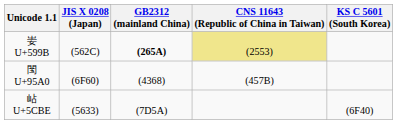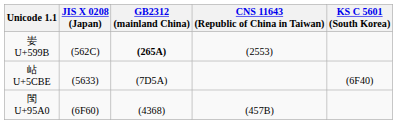妛 U+599B | CNS 11643 (Republic of China in Taiwan): khaki background -> no background
rows swapped: 閠 U+95A0 <-> 岾 U+5CBE
